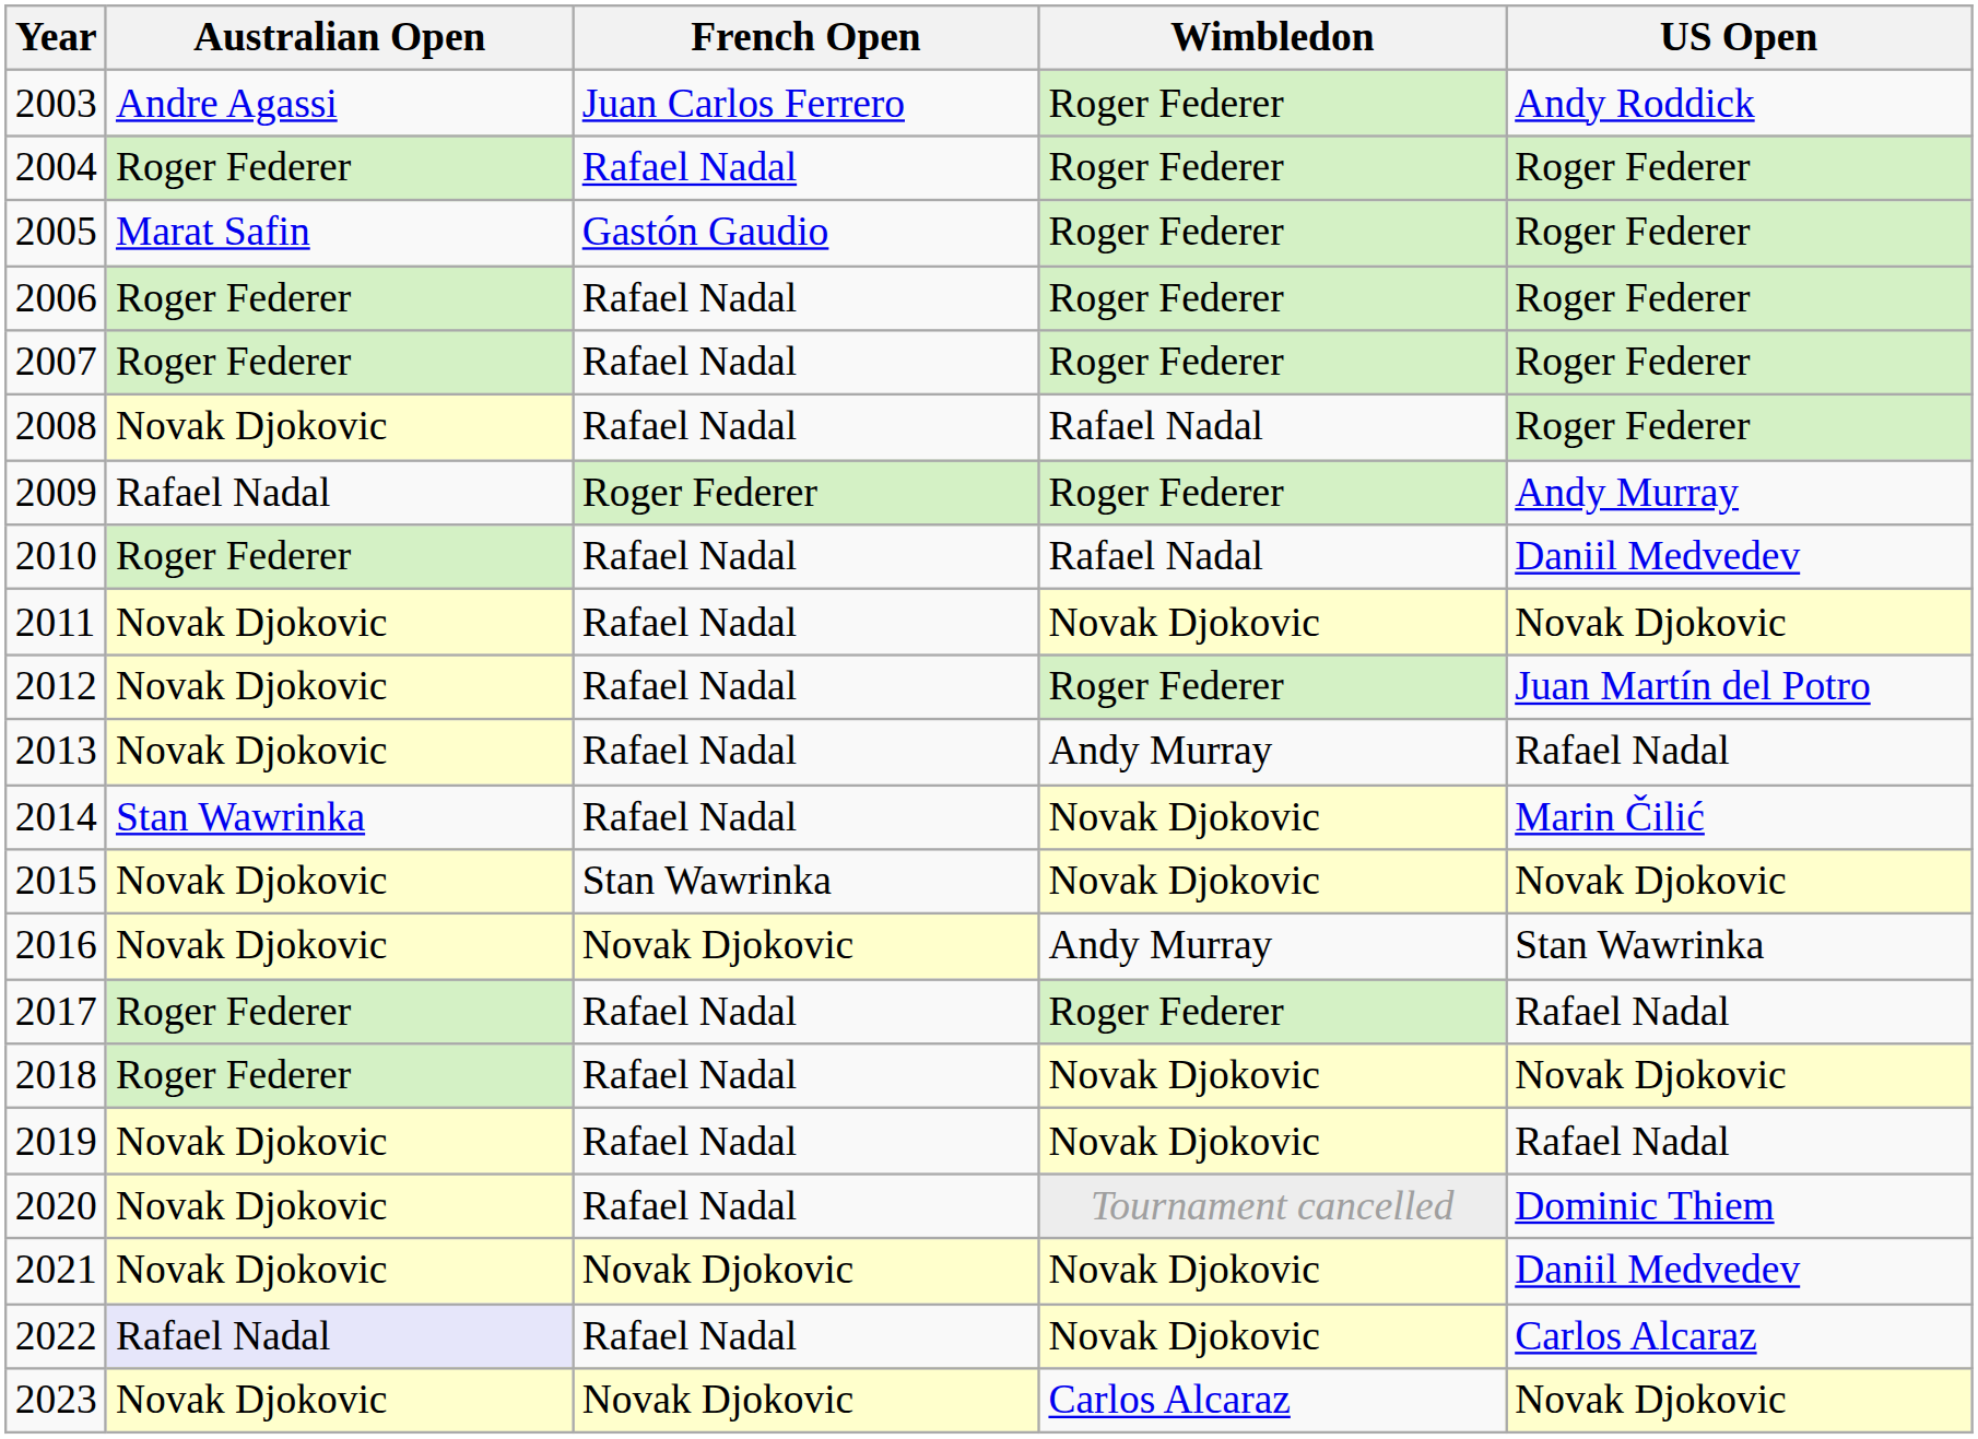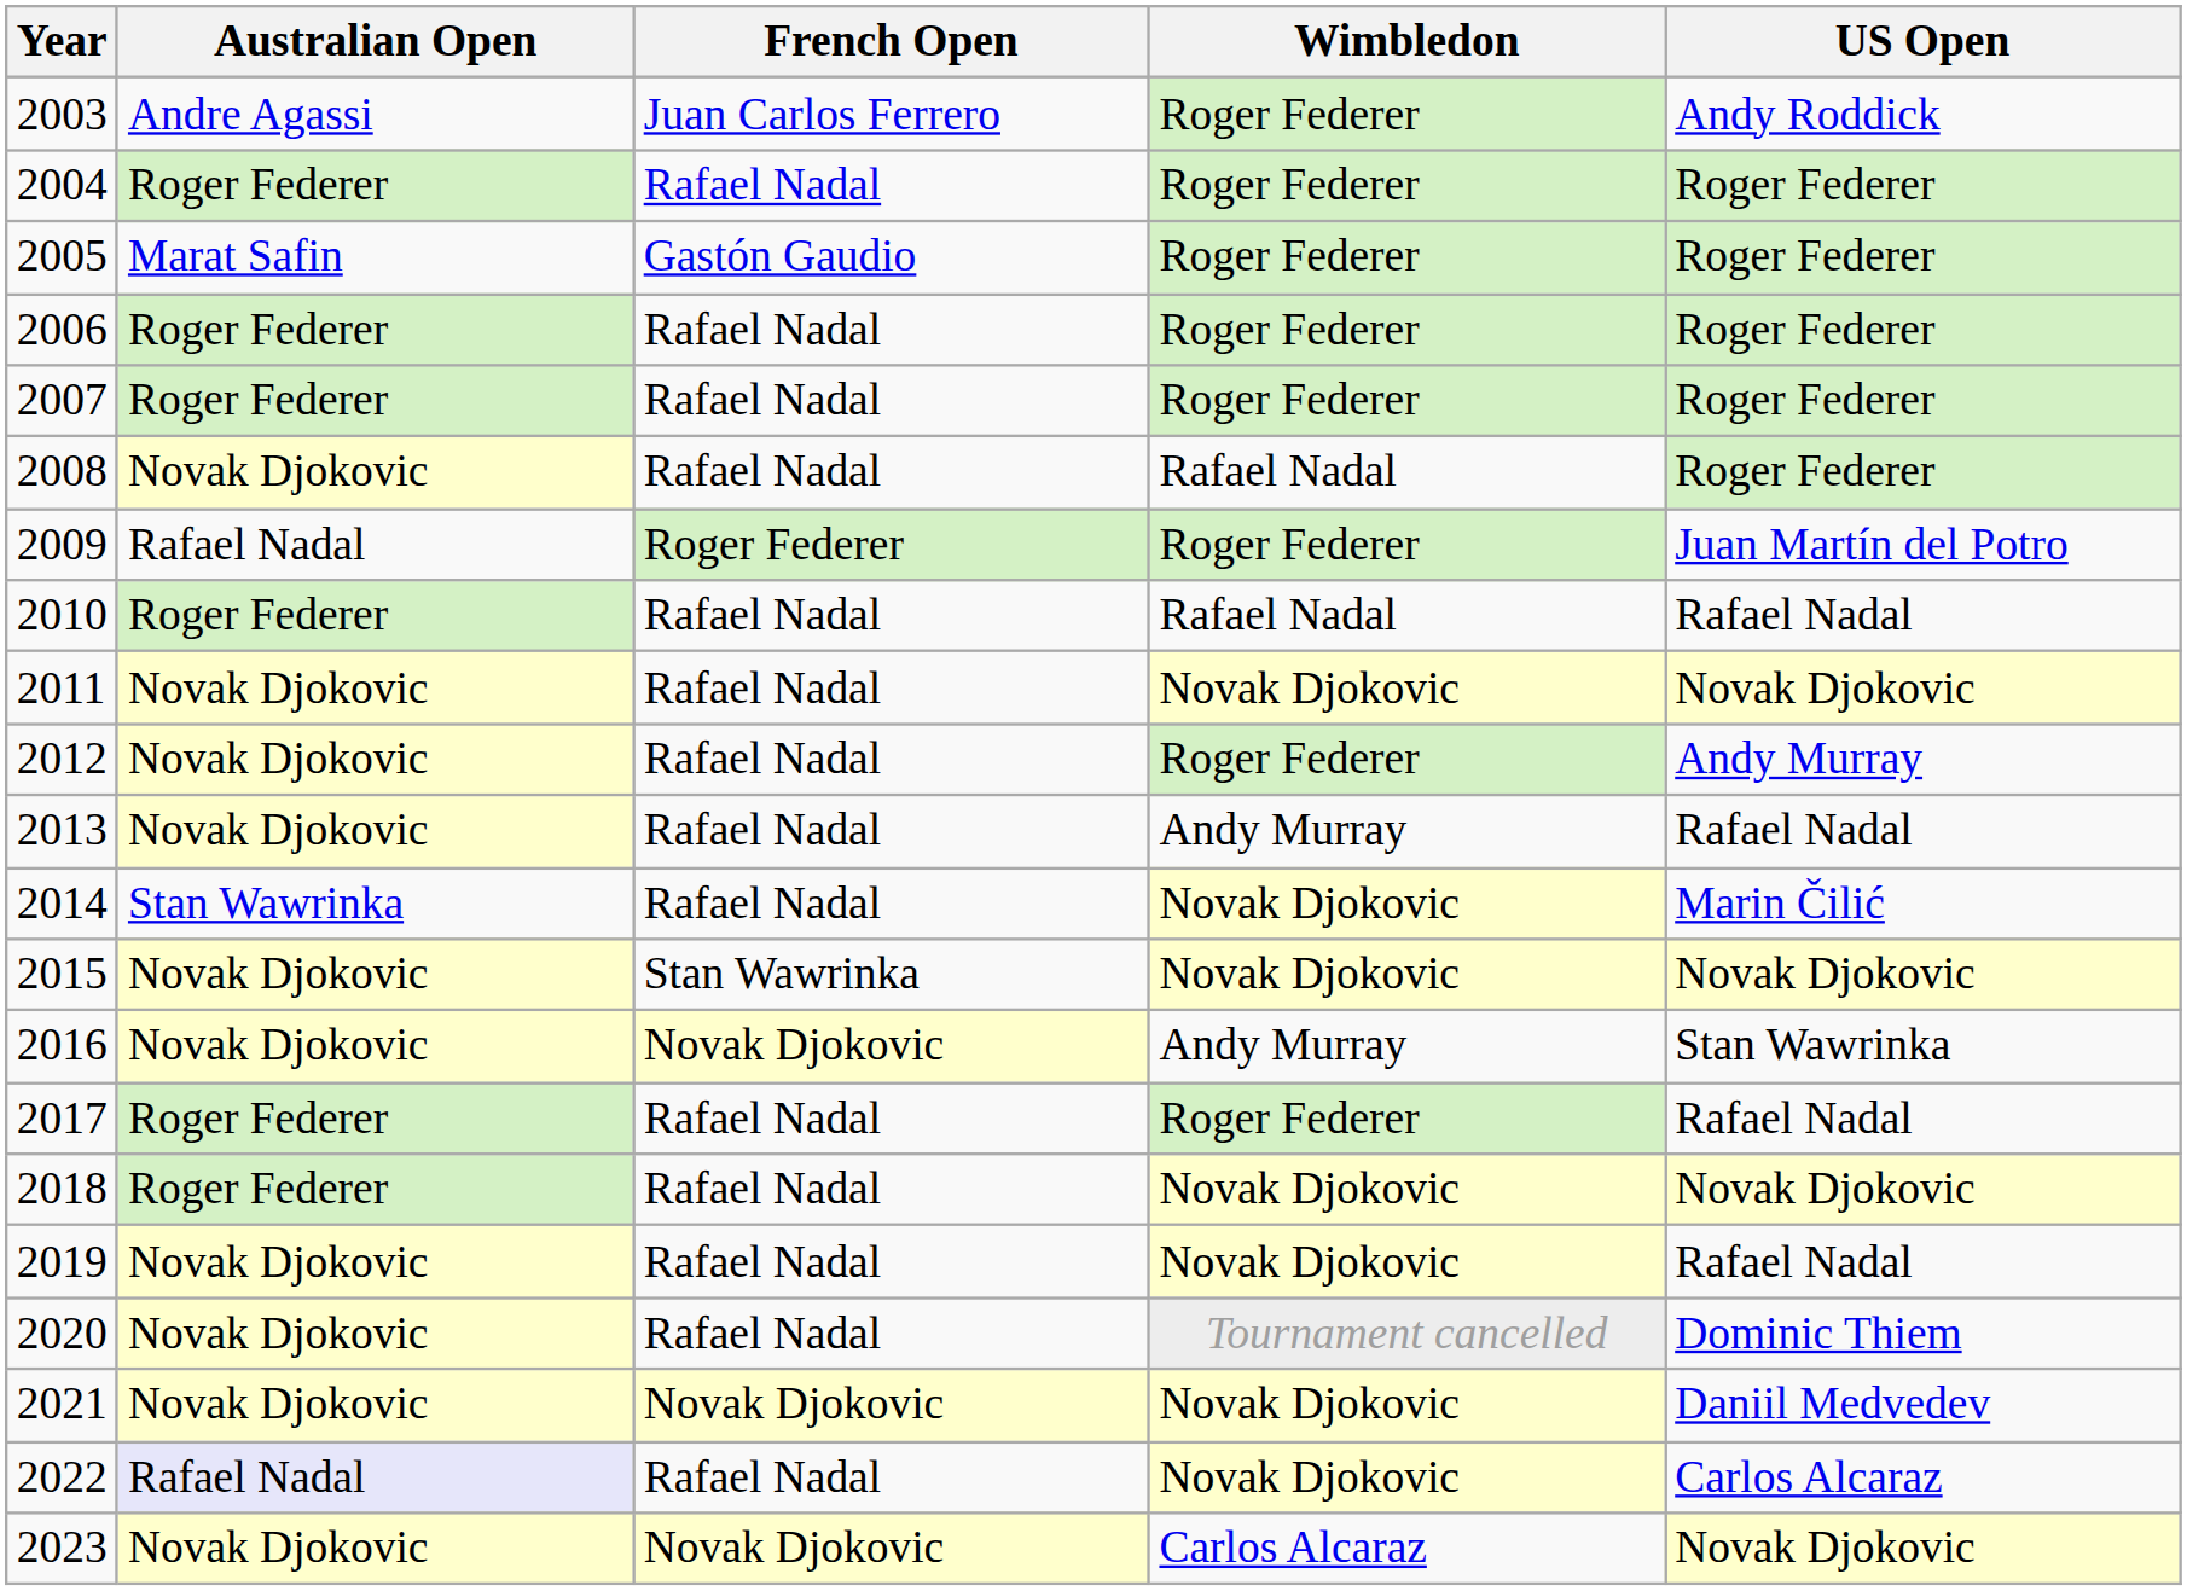2009 | US Open: Andy Murray -> Juan Martín del Potro
2010 | US Open: Daniil Medvedev -> Rafael Nadal
2012 | US Open: Juan Martín del Potro -> Andy Murray
